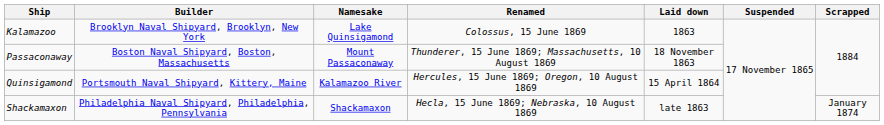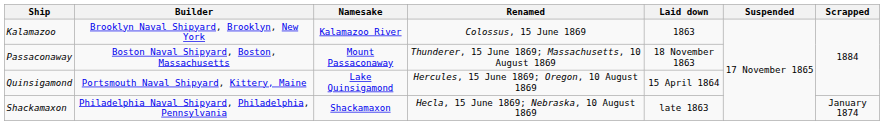Kalamazoo | Namesake: Lake Quinsigamond -> Kalamazoo River
Quinsigamond | Namesake: Kalamazoo River -> Lake Quinsigamond
